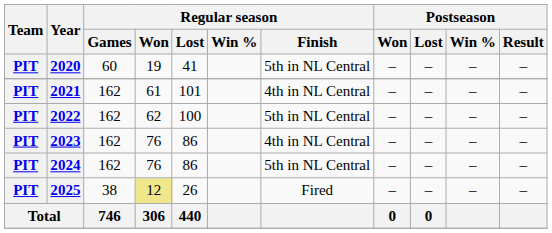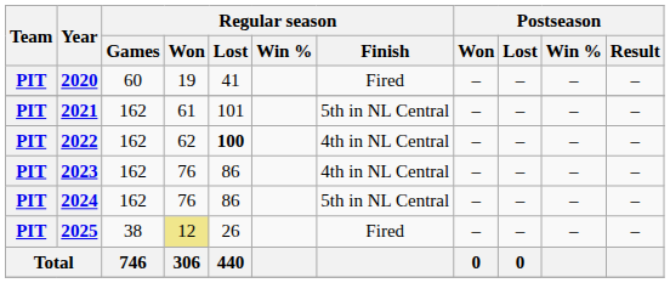2020 | Regular season / Finish: 5th in NL Central -> Fired
2021 | Regular season / Finish: 4th in NL Central -> 5th in NL Central
2022 | Regular season / Lost: normal -> bold
2022 | Regular season / Finish: 5th in NL Central -> 4th in NL Central
